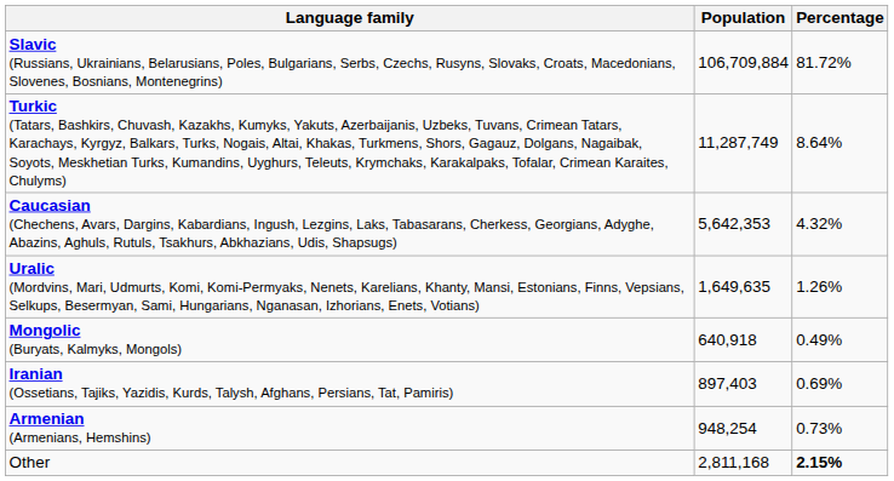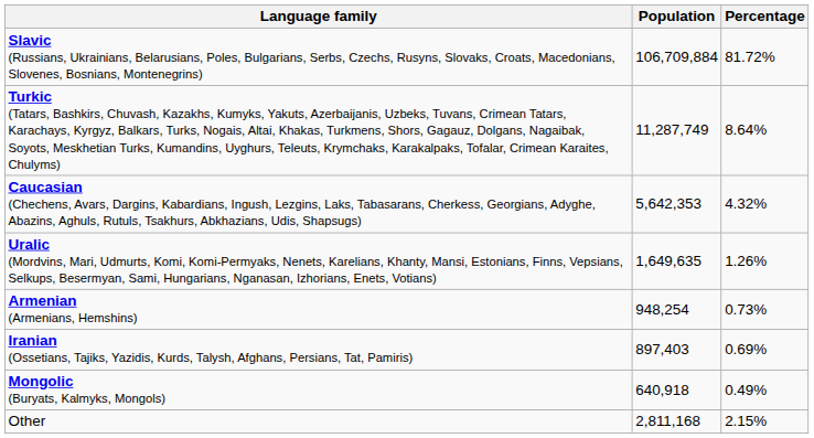rows swapped: Armenian (Armenians, Hemshins) <-> Mongolic (Buryats, Kalmyks, Mongols)
Other | Percentage: bold -> normal
